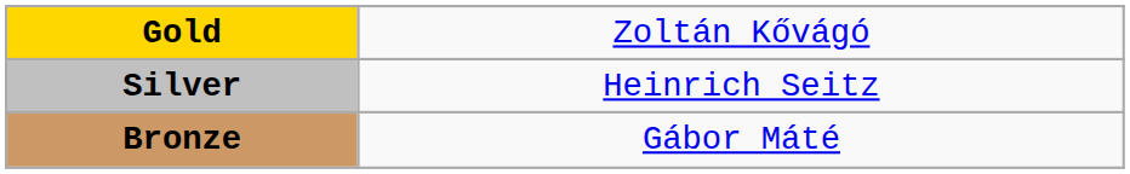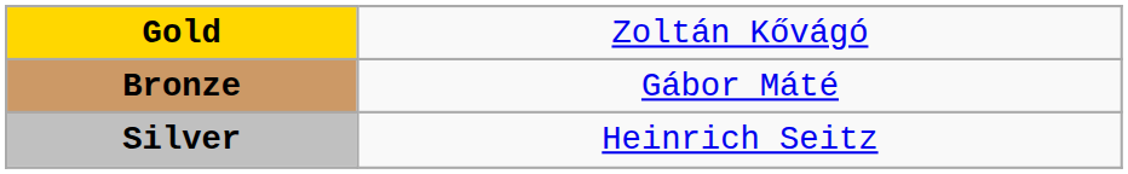rows swapped: Silver <-> Bronze
